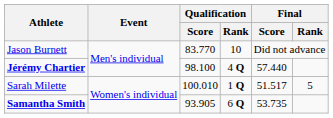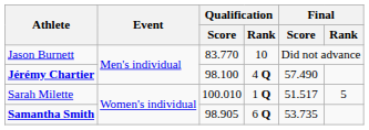Jérémy Chartier | Final / Score: 57.440 -> 57.490
Samantha Smith | Qualification / Score: 93.905 -> 98.905
